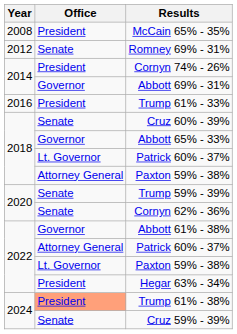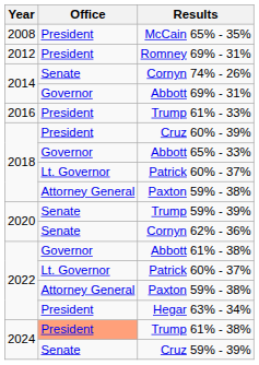Romney 69% - 31% | Office: Senate -> President
Cornyn 74% - 26% | Office: President -> Senate
Cruz 60% - 39% | Office: Senate -> President
2022 / Patrick 60% - 37% | Office: Attorney General -> Lt. Governor
2022 / Paxton 59% - 38% | Office: Lt. Governor -> Attorney General
